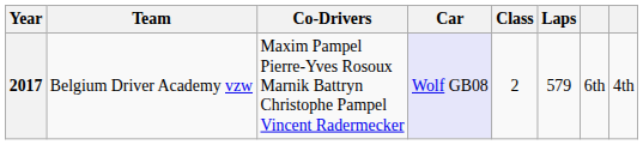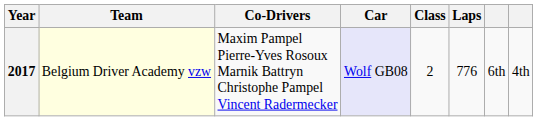2017 | Team: no background -> lightyellow background
2017 | Laps: 579 -> 776
